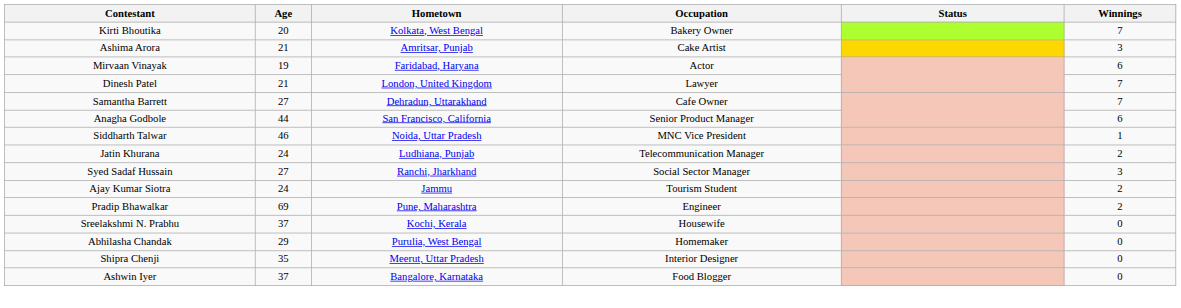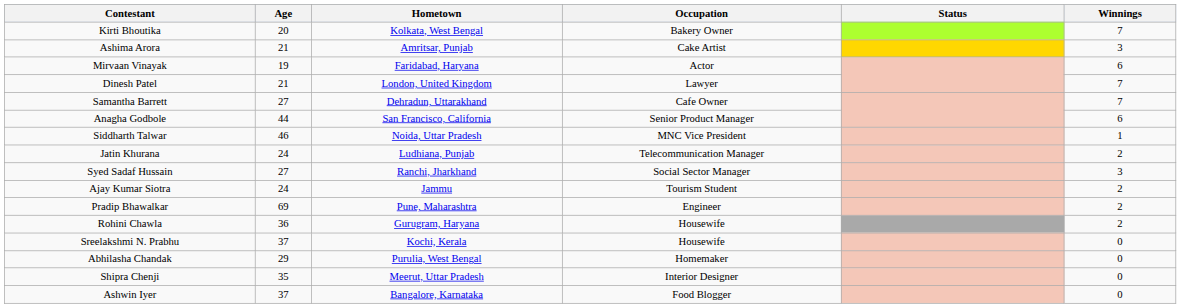+ row: Rohini Chawla | 36 | Gurugram, Haryana | Housewife | 2
